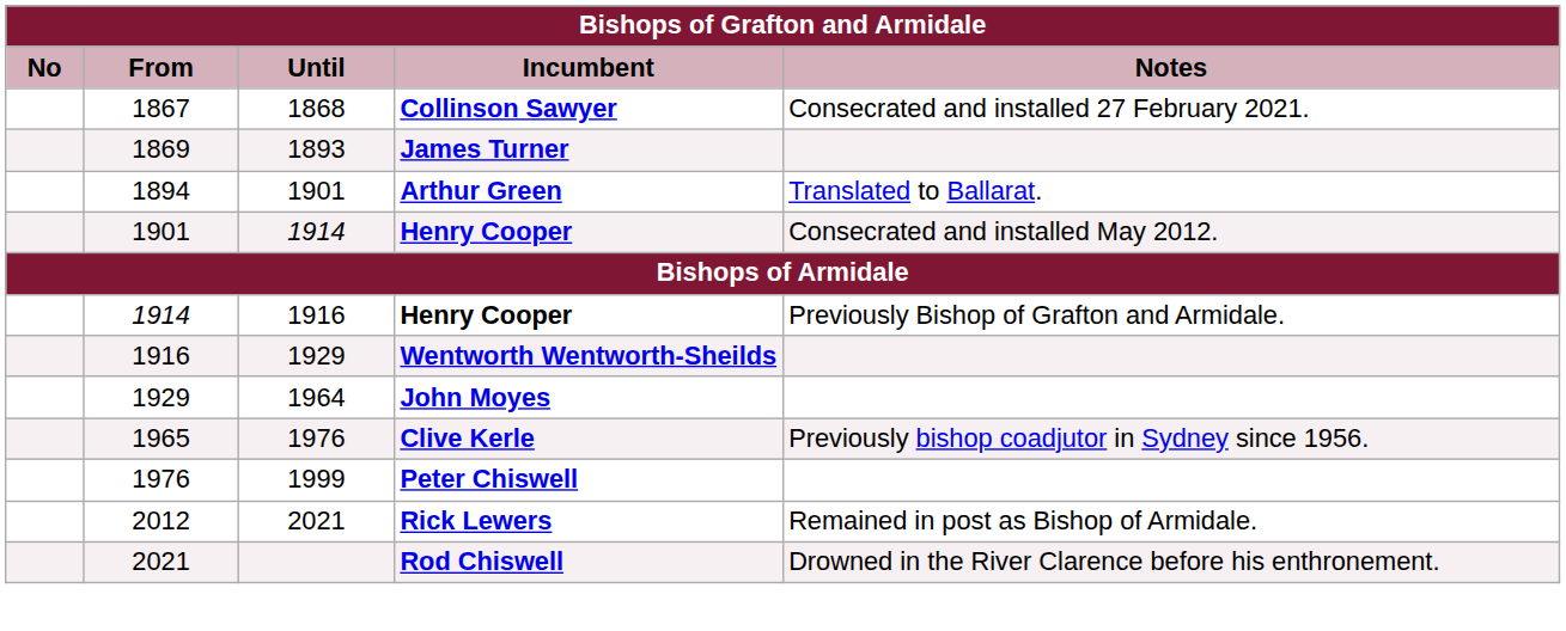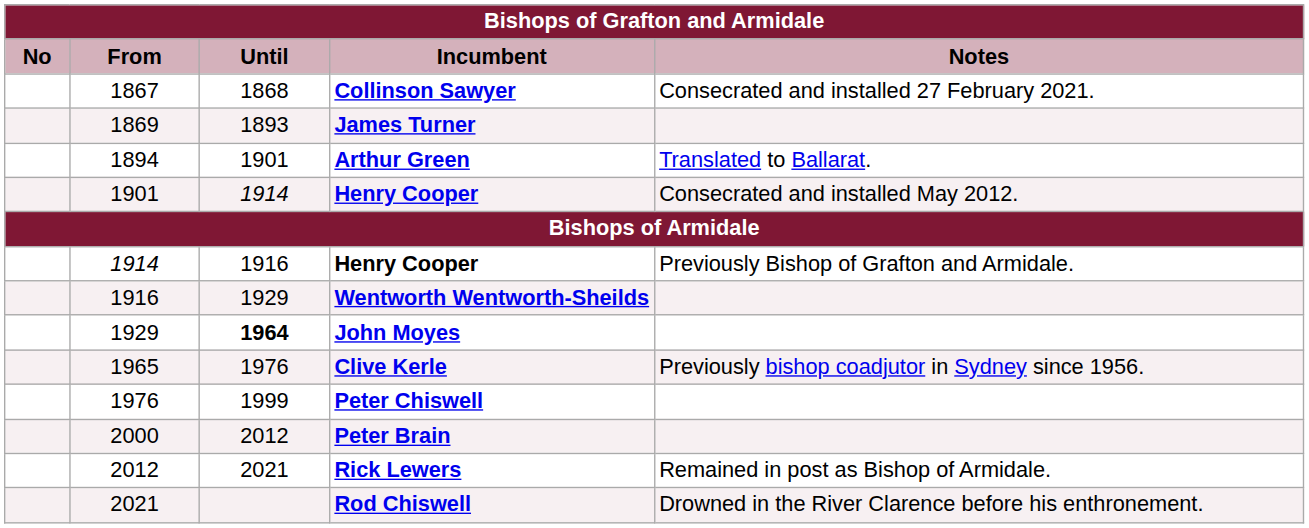John Moyes | Until: normal -> bold
+ row: 2000 | 2012 | Peter Brain
